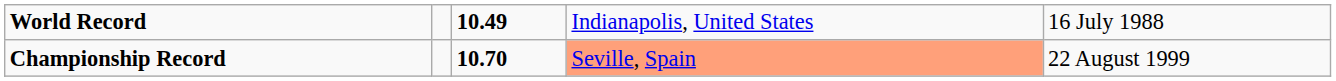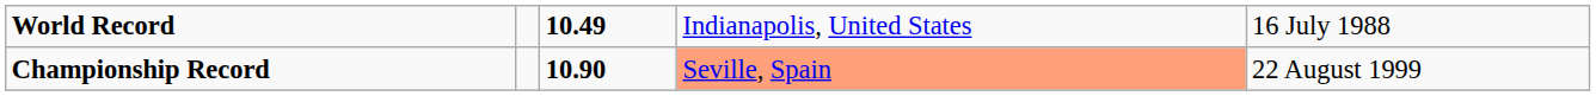Championship Record | column 3: 10.70 -> 10.90
